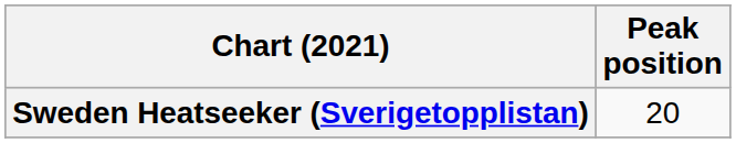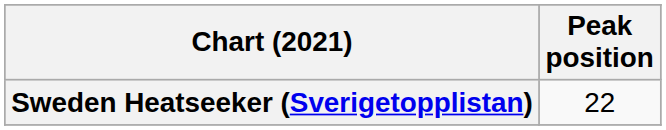Sweden Heatseeker (Sverigetopplistan) | Peak position: 20 -> 22
